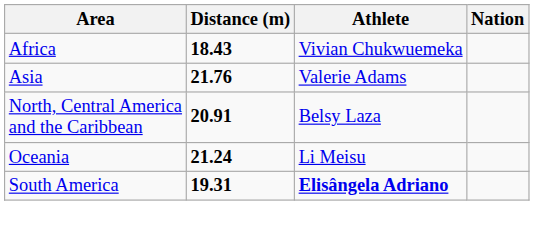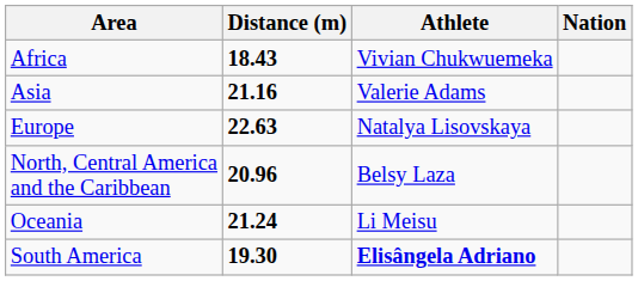Asia | Distance (m): 21.76 -> 21.16
+ row: Europe | 22.63 | Natalya Lisovskaya
North, Central America and the Caribbean | Distance (m): 20.91 -> 20.96
South America | Distance (m): 19.31 -> 19.30
